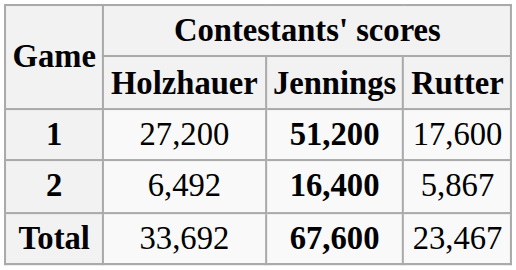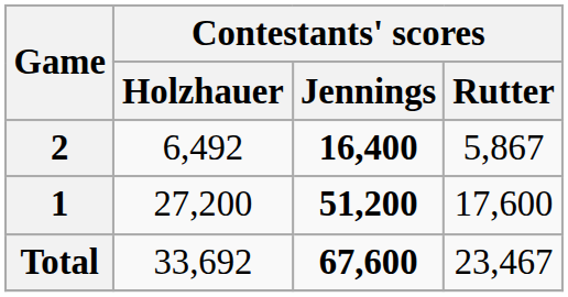rows swapped: 1 <-> 2
